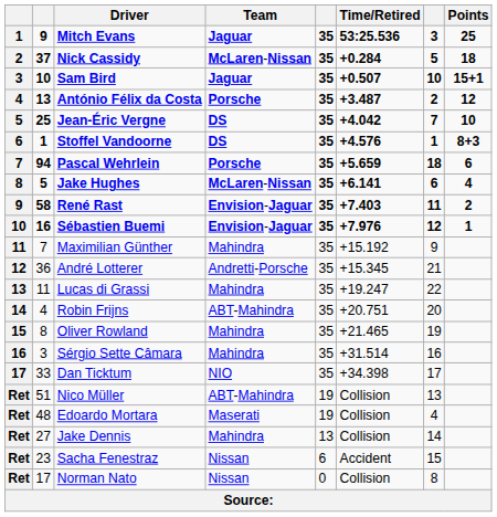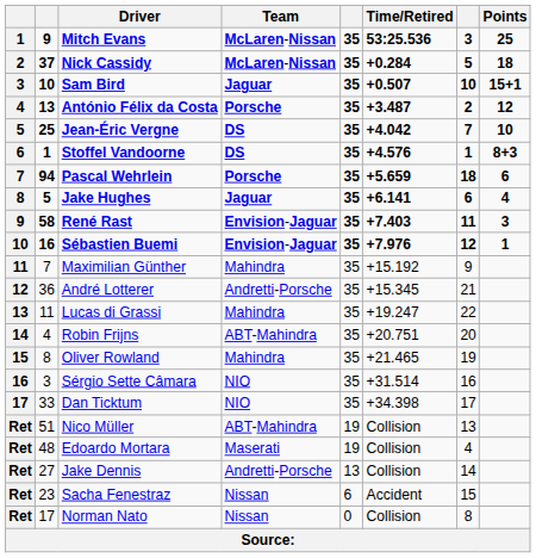Mitch Evans | Team: Jaguar -> McLaren-Nissan
Jake Hughes | Team: McLaren-Nissan -> Jaguar
René Rast | Points: 2 -> 3
Sérgio Sette Câmara | Team: Mahindra -> NIO
Jake Dennis | Team: Mahindra -> Andretti-Porsche
